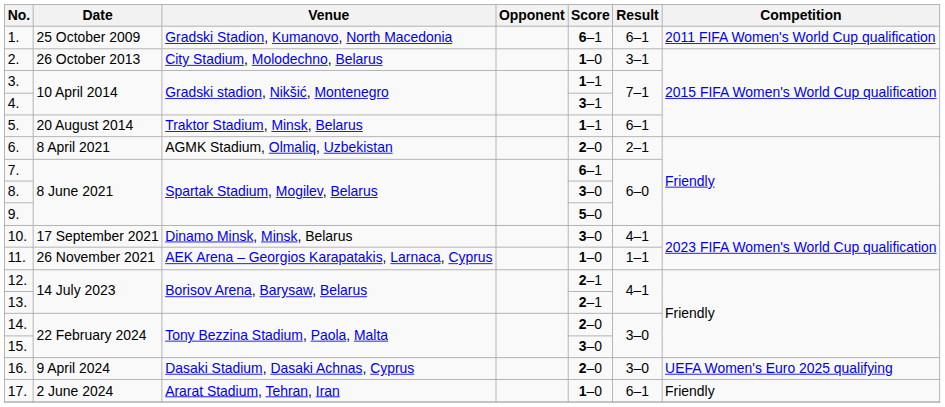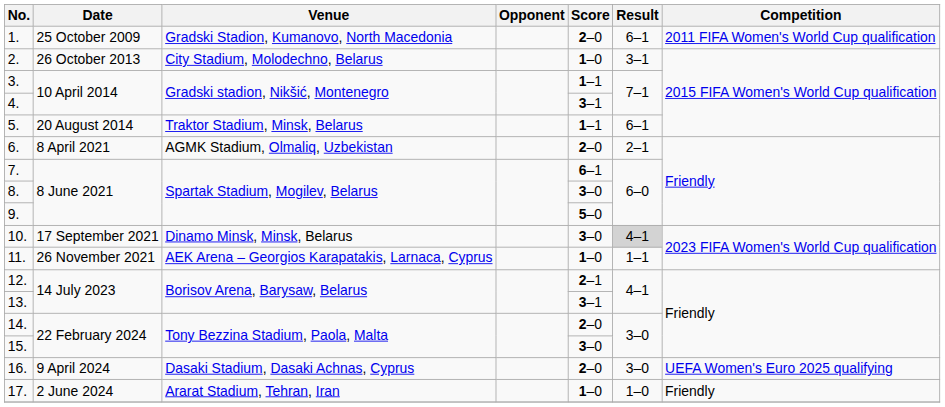1. | Score: 6–1 -> 2–0
10. | Result: no background -> lightgrey background
13. | Score: 2–1 -> 3–1
17. | Result: 6–1 -> 1–0
